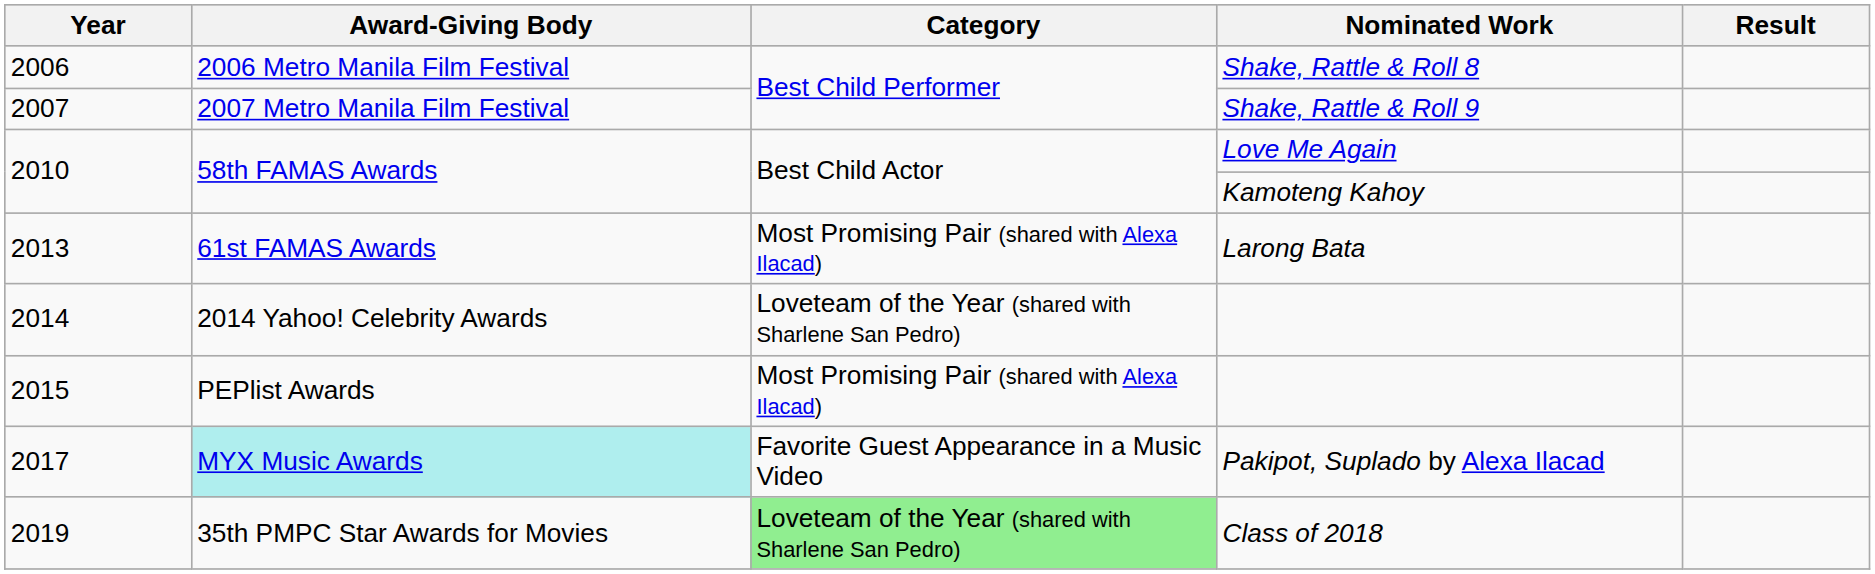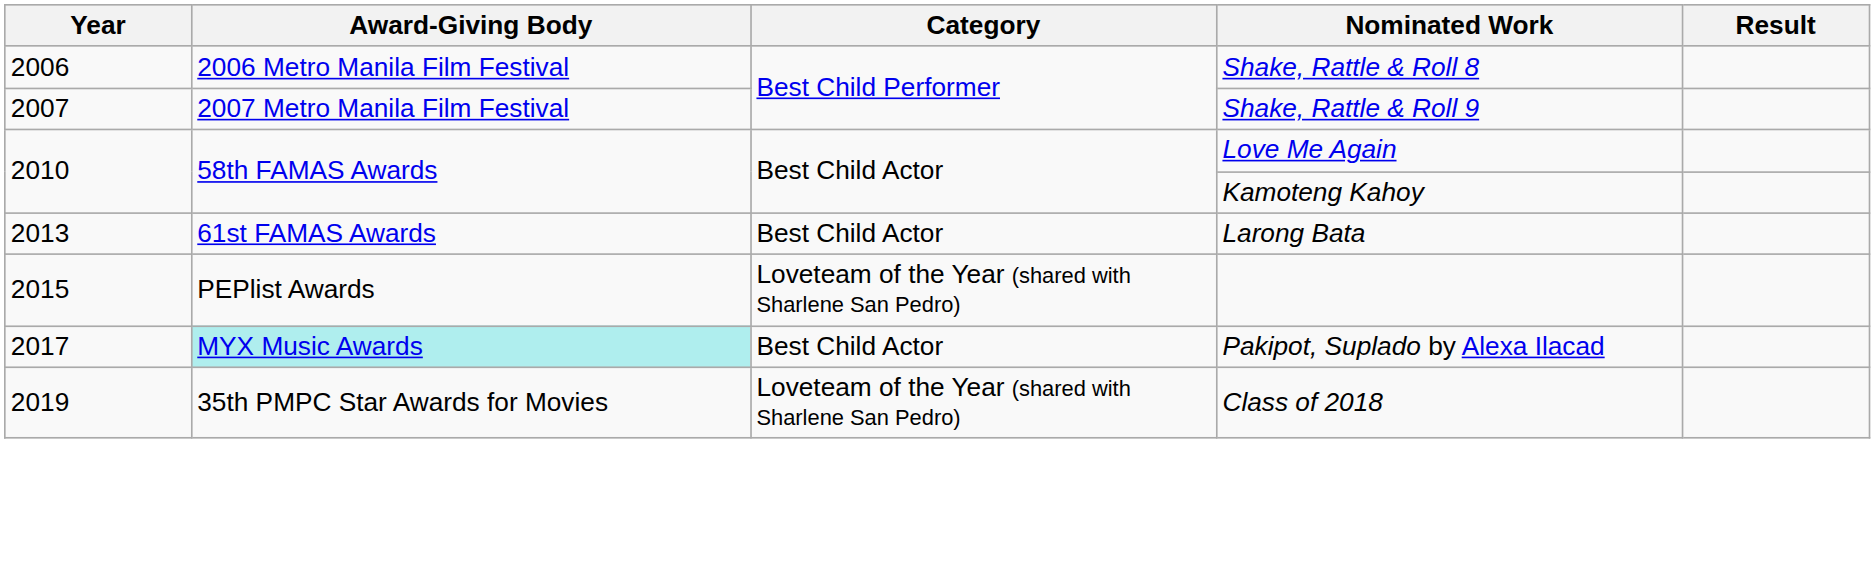2013 | Category: Most Promising Pair (shared with Alexa Ilacad) -> Best Child Actor
- row: 2014 | 2014 Yahoo! Celebrity Awards | Loveteam of the Year (shared with Sharlene San Pedro)
2015 | Category: Most Promising Pair (shared with Alexa Ilacad) -> Loveteam of the Year (shared with Sharlene San Pedro)
2017 | Category: Favorite Guest Appearance in a Music Video -> Best Child Actor
2019 | Category: lightgreen background -> no background
